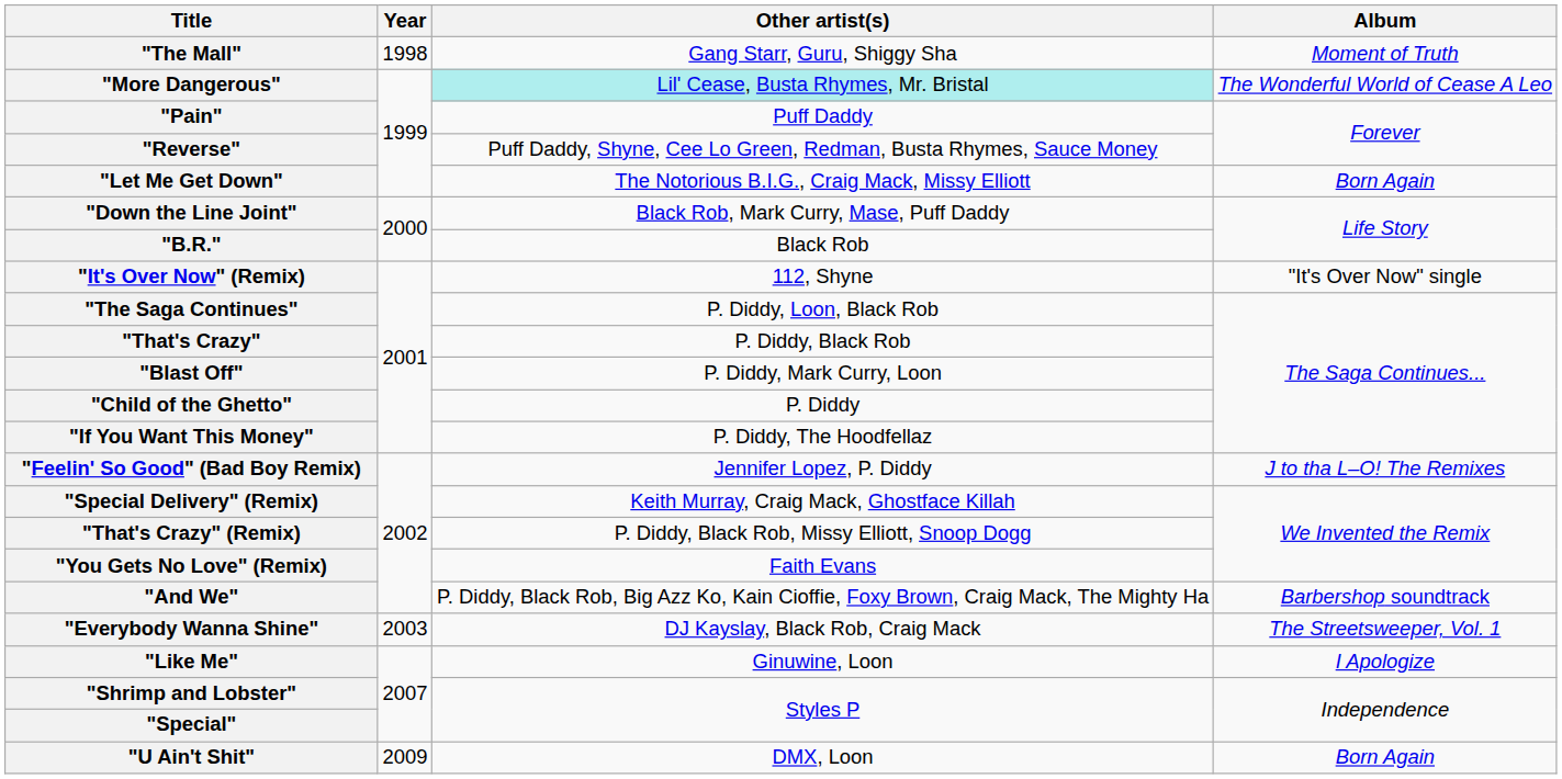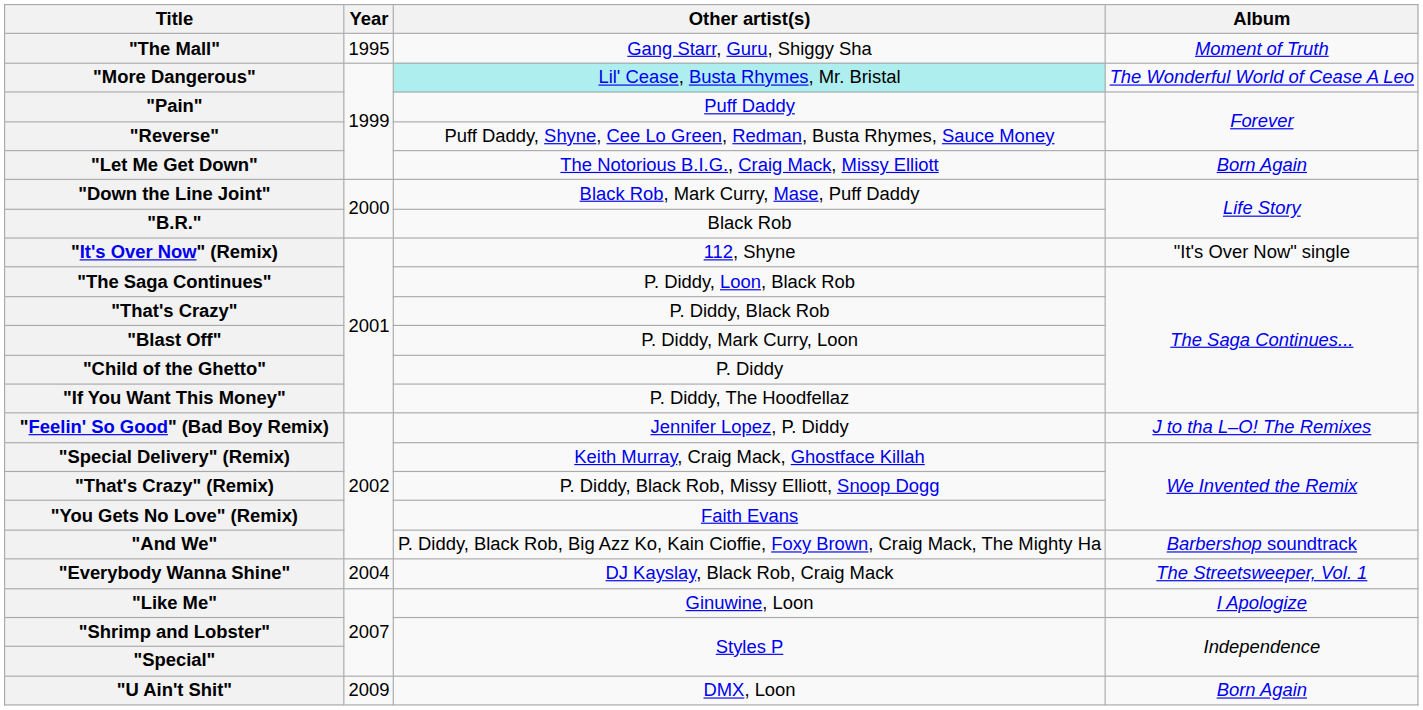"The Mall" | Year: 1998 -> 1995
"Everybody Wanna Shine" | Year: 2003 -> 2004
